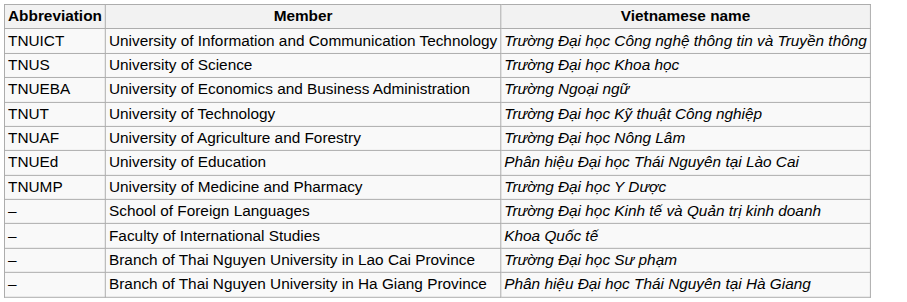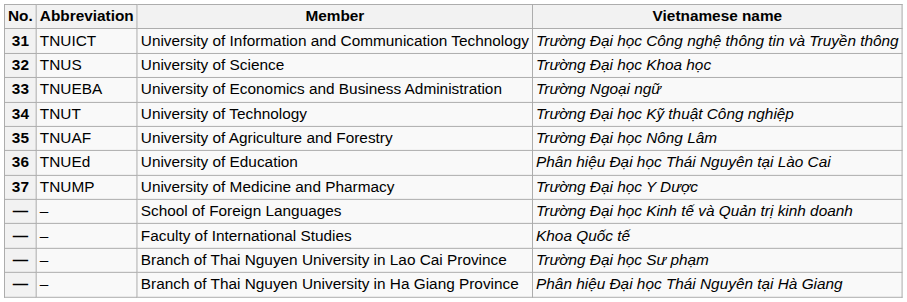+ column: No. | 31 | 32 | 33 | 34 | 35 | 36 | 37 | — | — | — | —
